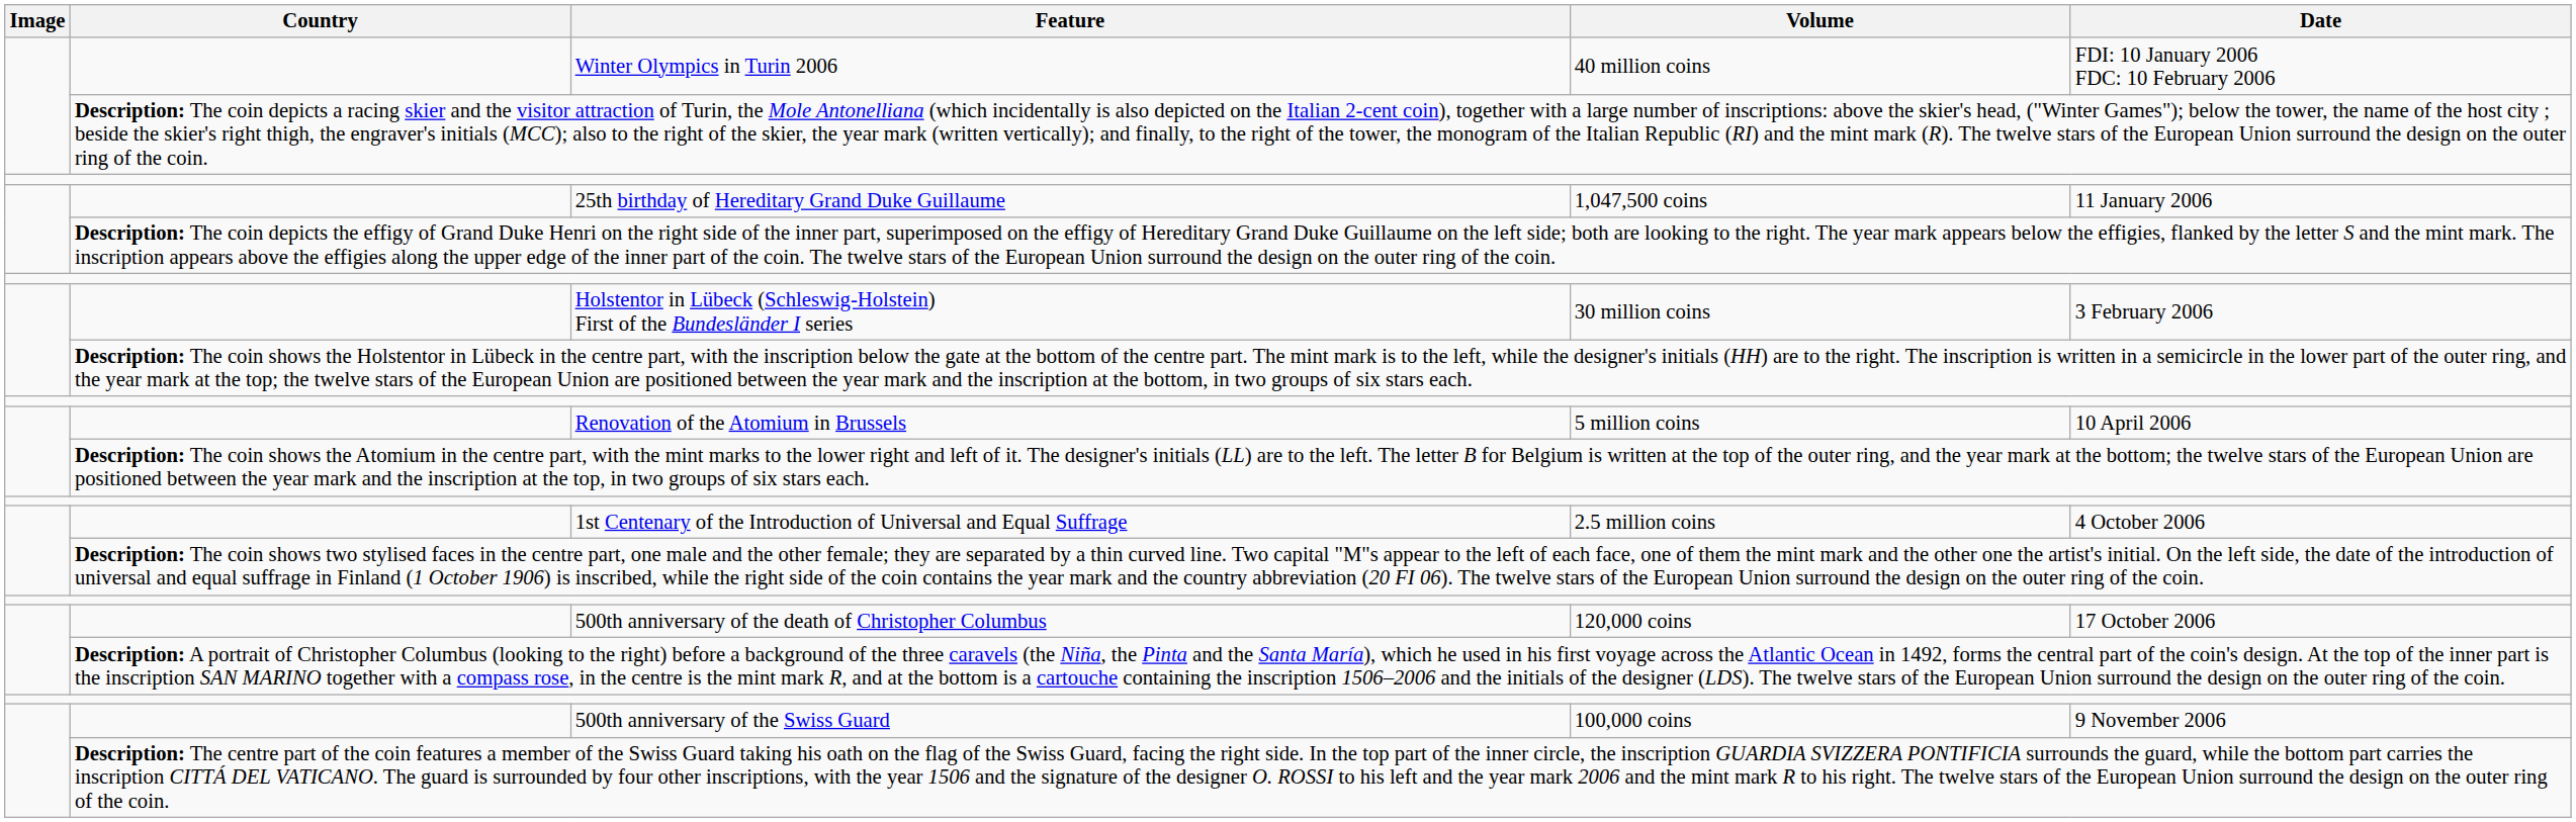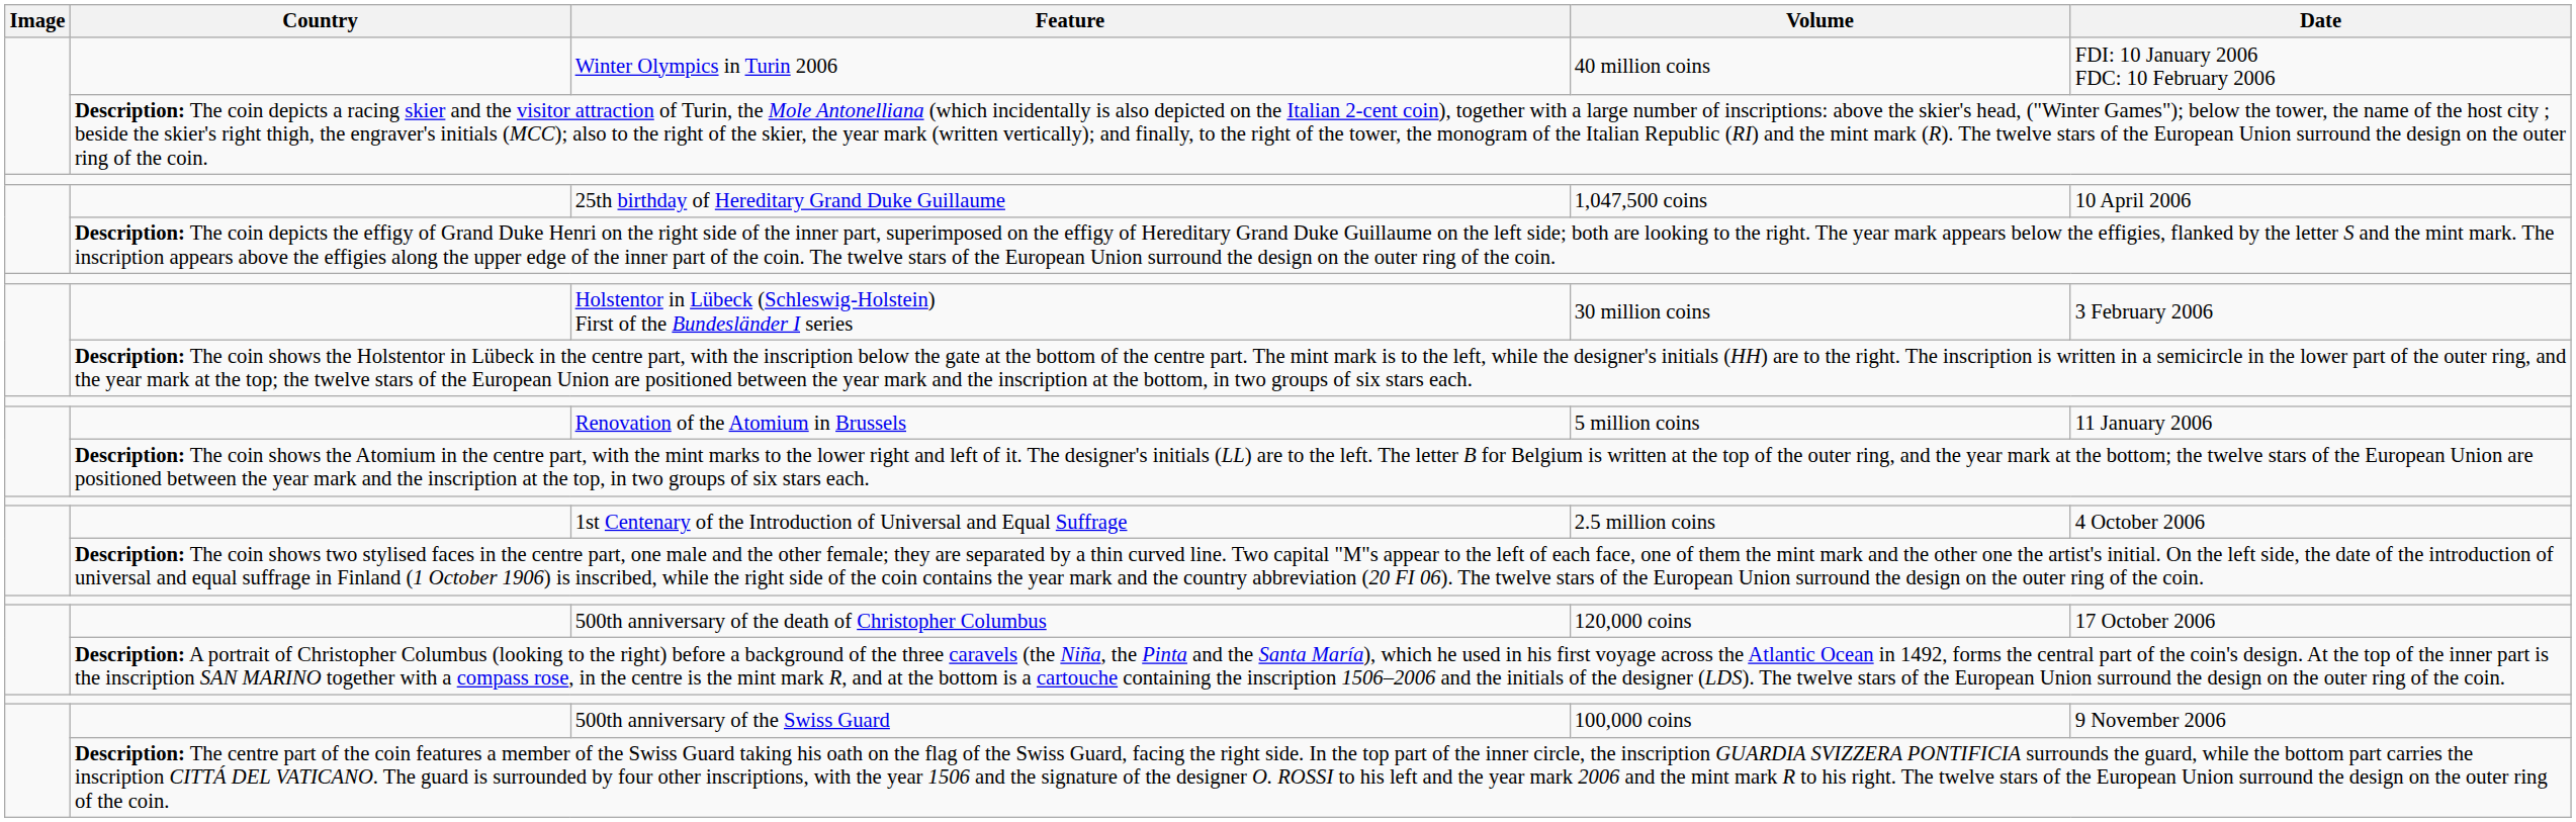25th birthday of Hereditary Grand Duke Guillaume | Date: 11 January 2006 -> 10 April 2006
Renovation of the Atomium in Brussels | Date: 10 April 2006 -> 11 January 2006
